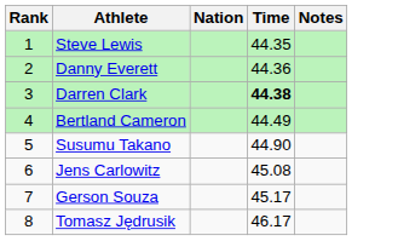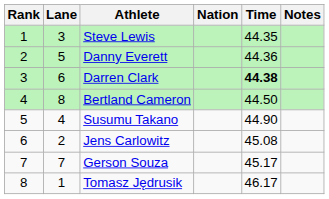+ column: Lane | 3 | 5 | 6 | 8 | 4 | 2 | 7 | 1
Bertland Cameron | Time: 44.49 -> 44.50
